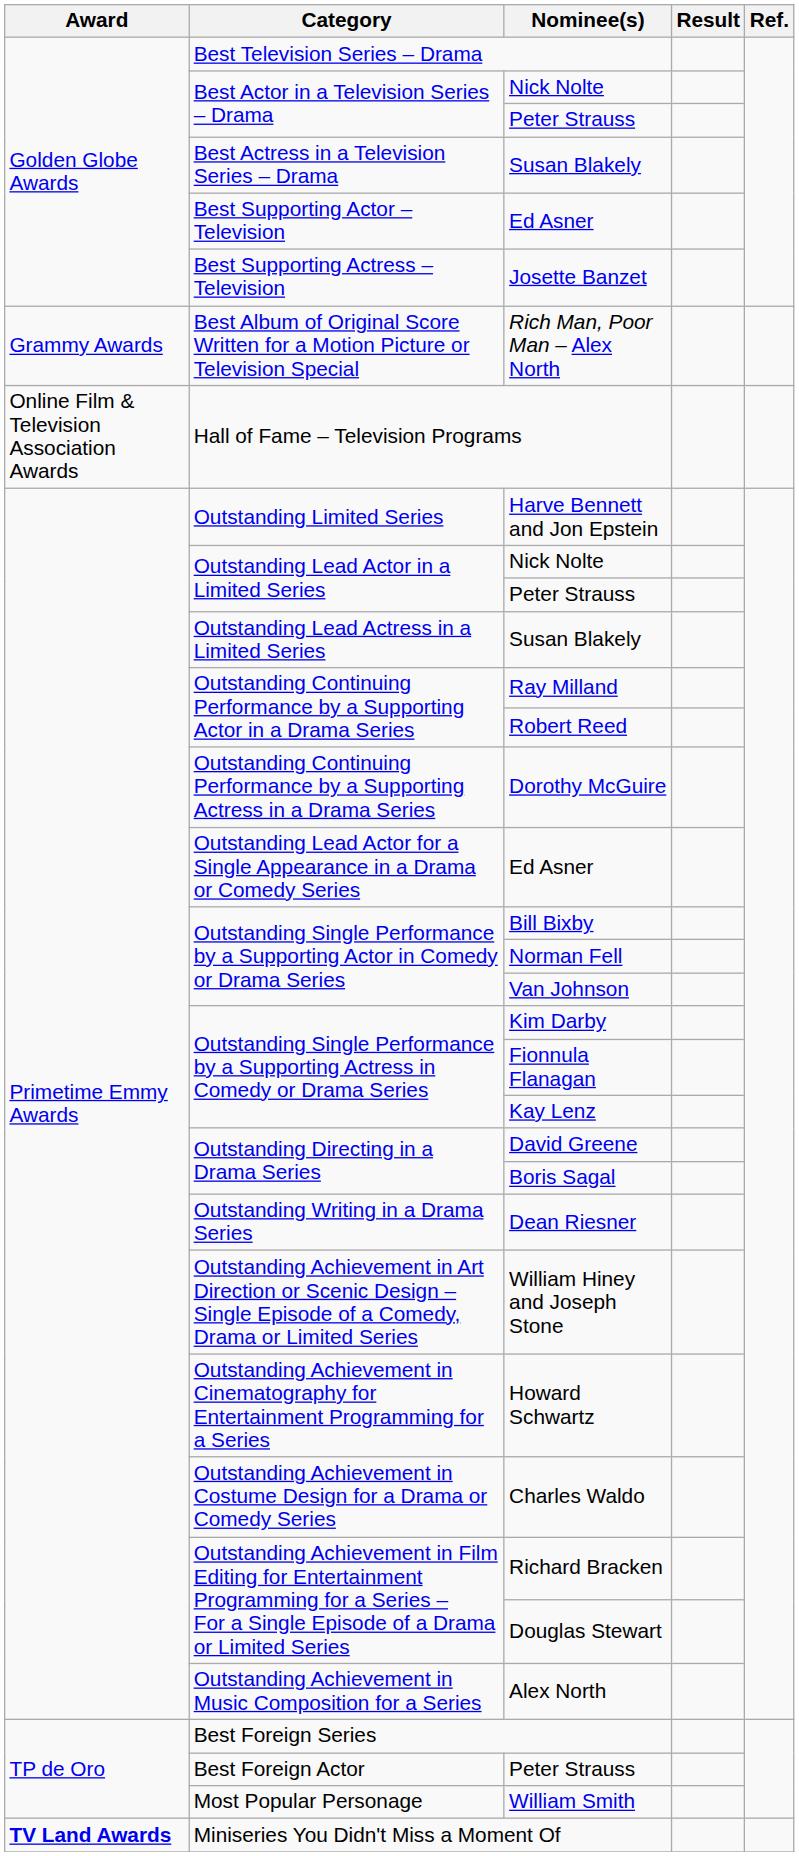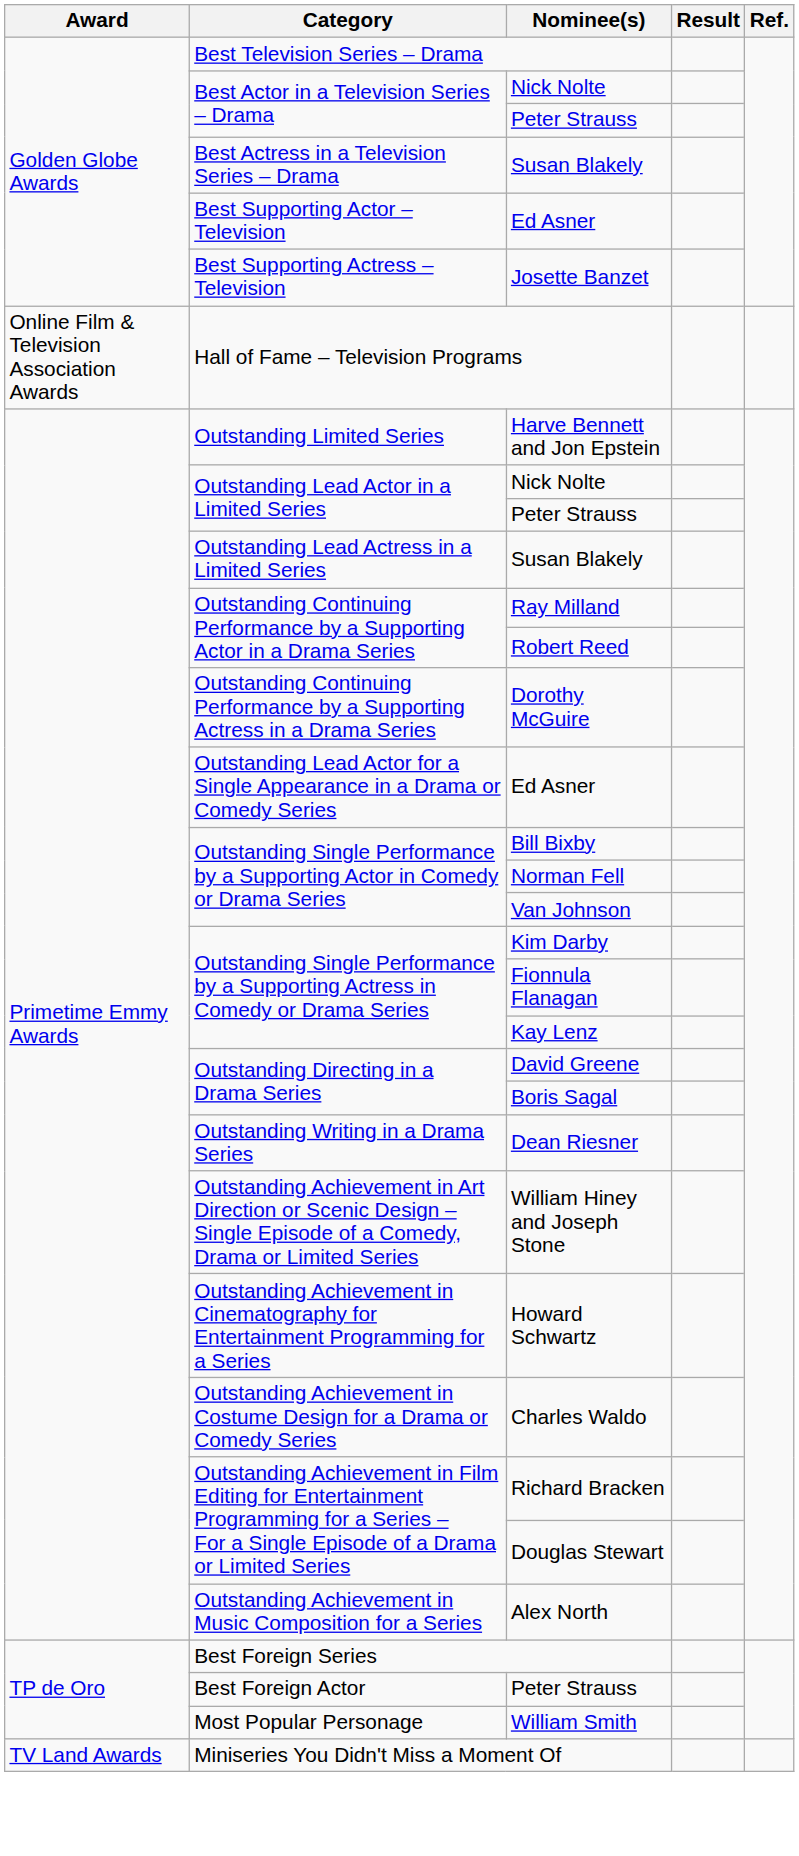- row: Grammy Awards | Best Album of Original Score Written for a Motion Picture or Television Special | Rich Man, Poor Man – Alex North
Miniseries You Didn't Miss a Moment Of | Award: bold -> normal
